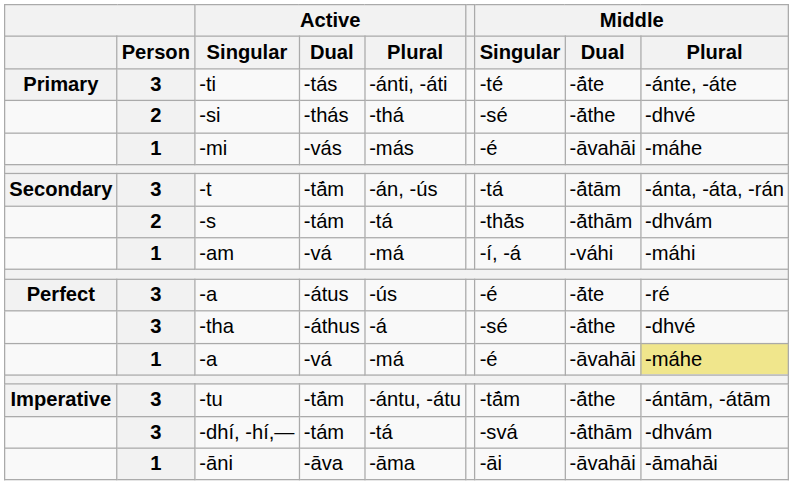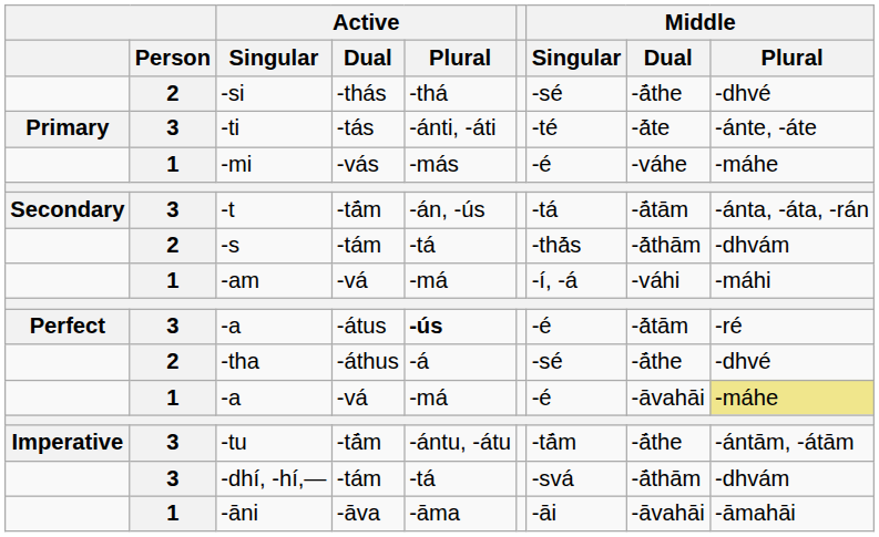rows swapped: -ti <-> -si
-mi | Middle / Dual: -āvahāi -> -váhe
-a / -átus | Active / Plural: normal -> bold
-a / -átus | Middle / Dual: -ā́te -> -ā́tām
-tha | Person: 3 -> 2
